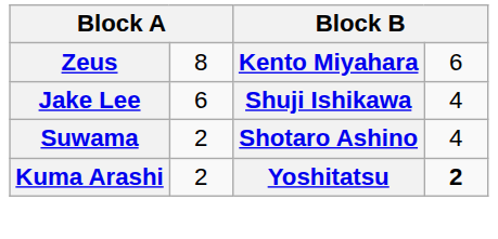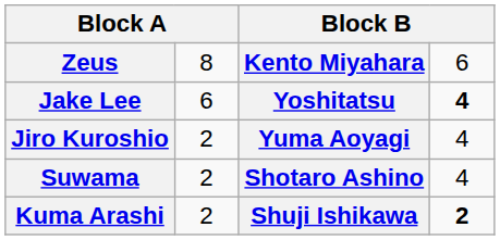Jake Lee | column 3: Shuji Ishikawa -> Yoshitatsu
Jake Lee | column 4: normal -> bold
+ row: Jiro Kuroshio | 2 | Yuma Aoyagi | 4
Kuma Arashi | column 3: Yoshitatsu -> Shuji Ishikawa
